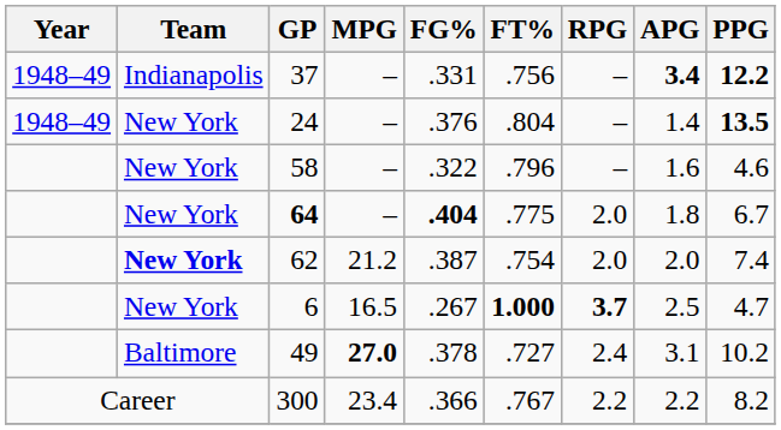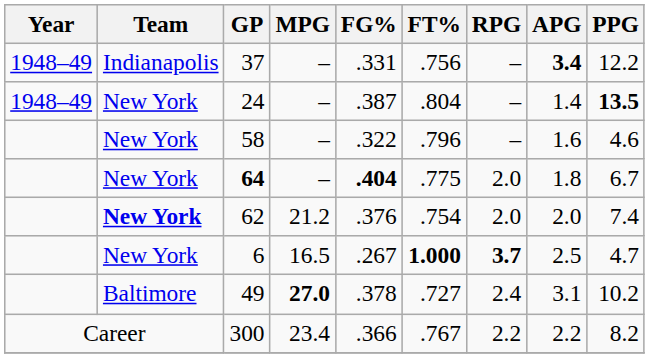37 | PPG: bold -> normal
24 | FG%: .376 -> .387
62 | FG%: .387 -> .376
